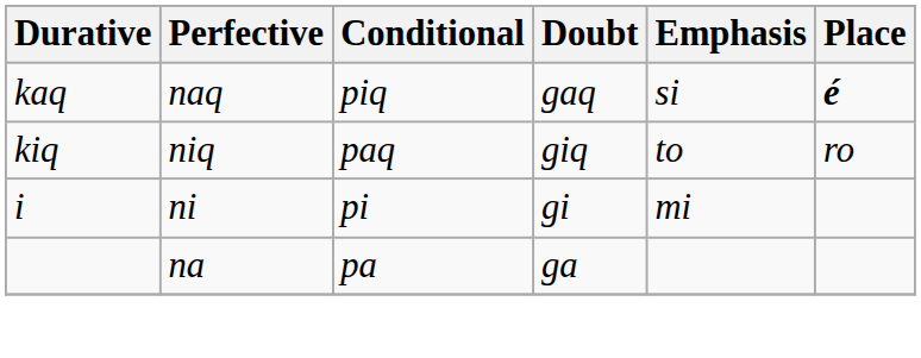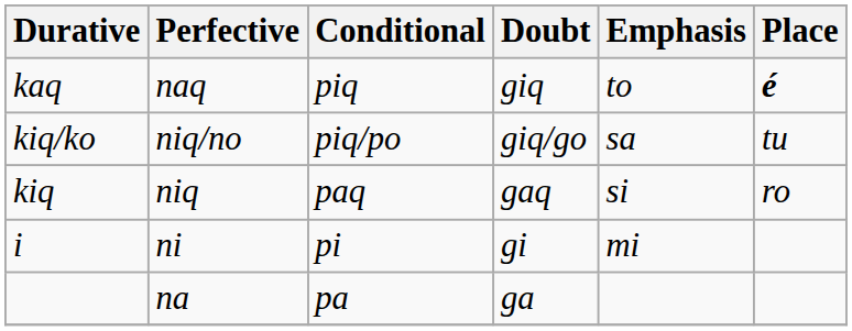kaq | Doubt: gaq -> giq
kaq | Emphasis: si -> to
+ row: kiq/ko | niq/no | piq/po | giq/go | sa | tu
kiq | Doubt: giq -> gaq
kiq | Emphasis: to -> si
